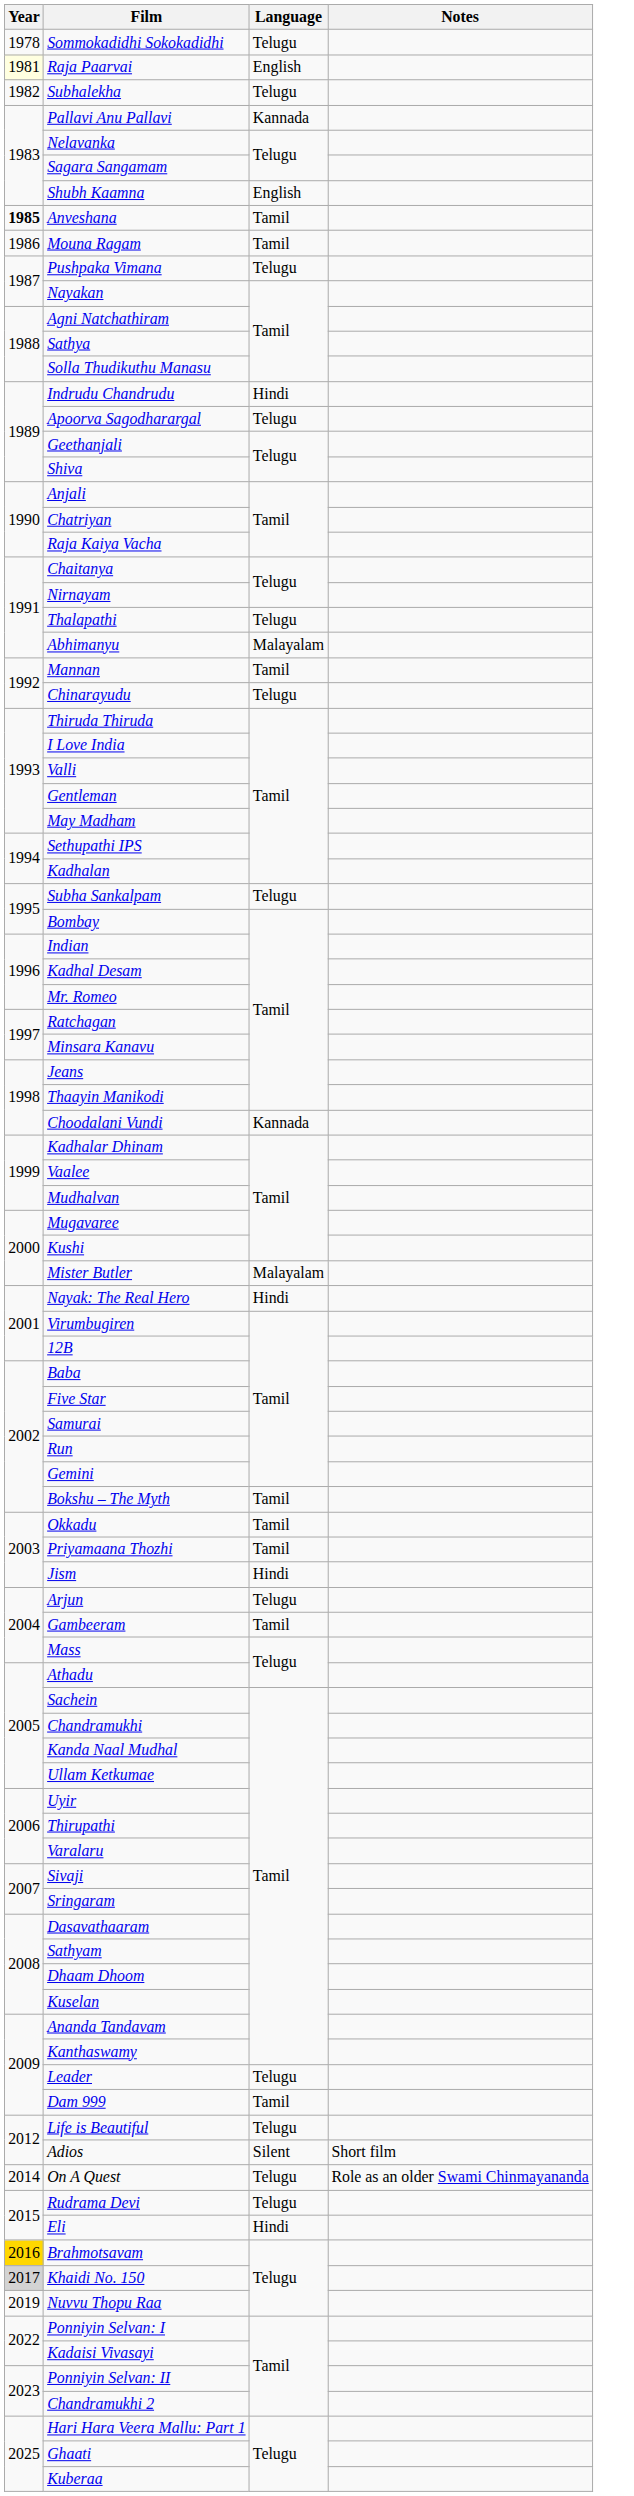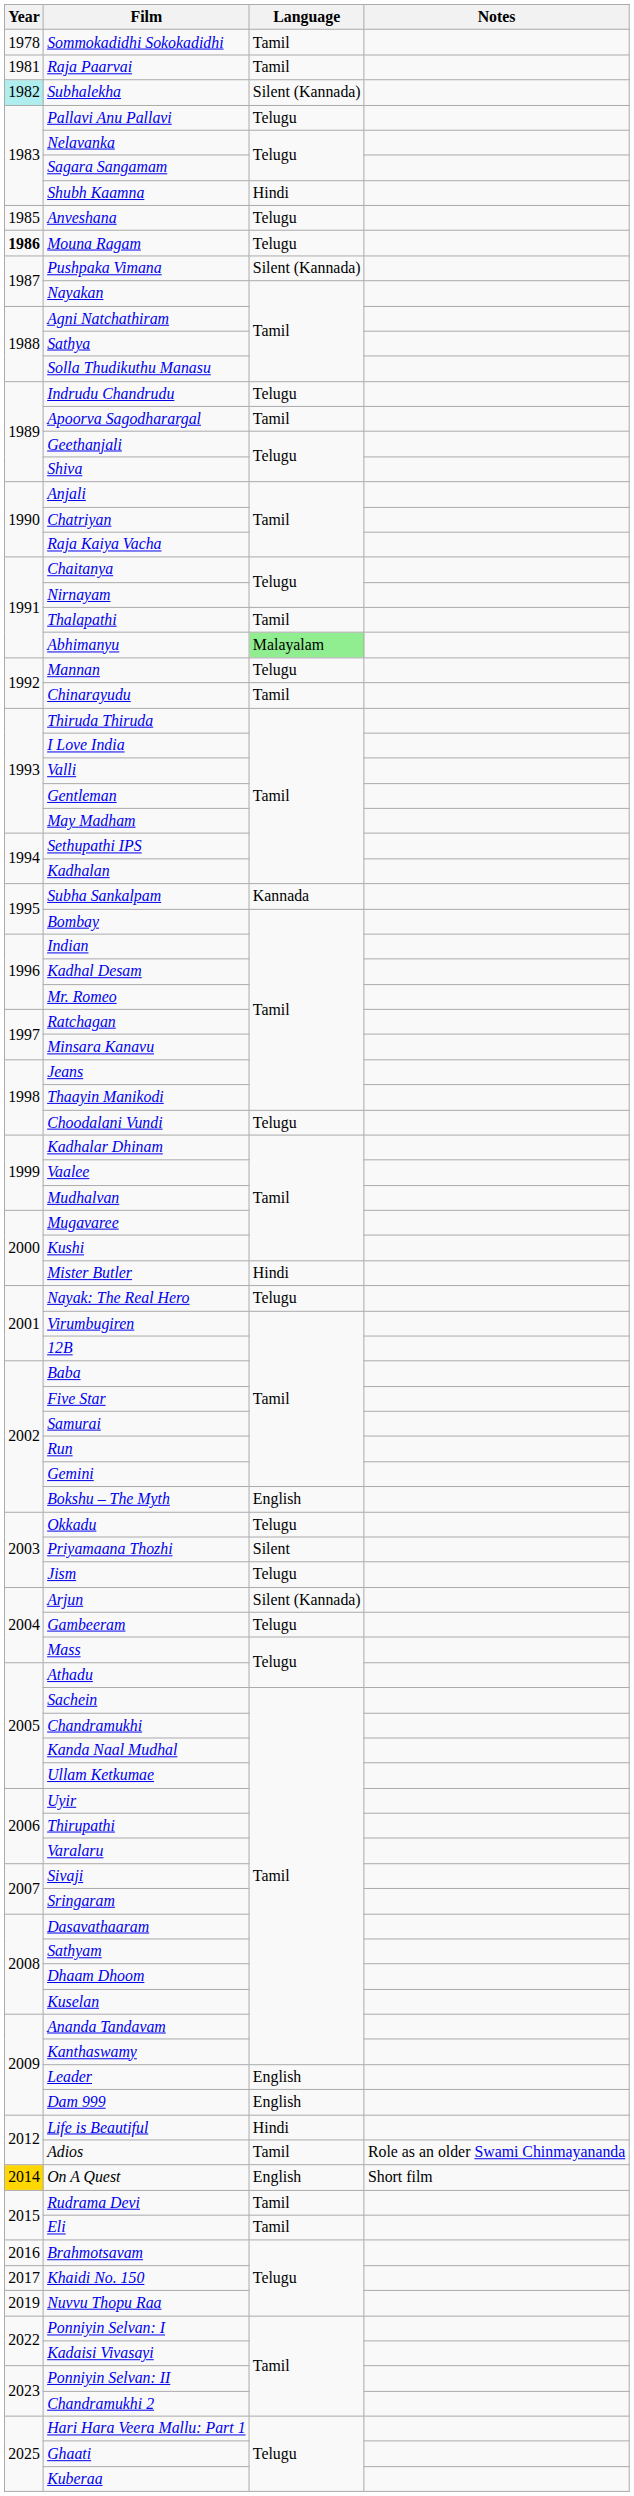Sommokadidhi Sokokadidhi | Language: Telugu -> Tamil
Raja Paarvai | Year: lightyellow background -> no background
Raja Paarvai | Language: English -> Tamil
Subhalekha | Year: no background -> paleturquoise background
Subhalekha | Language: Telugu -> Silent (Kannada)
Pallavi Anu Pallavi | Language: Kannada -> Telugu
Shubh Kaamna | Language: English -> Hindi
Anveshana | Year: bold -> normal
Anveshana | Language: Tamil -> Telugu
Mouna Ragam | Year: normal -> bold
Mouna Ragam | Language: Tamil -> Telugu
Pushpaka Vimana | Language: Telugu -> Silent (Kannada)
Indrudu Chandrudu | Language: Hindi -> Telugu
Apoorva Sagodharargal | Language: Telugu -> Tamil
Thalapathi | Language: Telugu -> Tamil
Abhimanyu | Language: no background -> lightgreen background
Mannan | Language: Tamil -> Telugu
Chinarayudu | Language: Telugu -> Tamil
Subha Sankalpam | Language: Telugu -> Kannada
Choodalani Vundi | Language: Kannada -> Telugu
Mister Butler | Language: Malayalam -> Hindi
Nayak: The Real Hero | Language: Hindi -> Telugu
Bokshu – The Myth | Language: Tamil -> English
Okkadu | Language: Tamil -> Telugu
Priyamaana Thozhi | Language: Tamil -> Silent
Jism | Language: Hindi -> Telugu
Arjun | Language: Telugu -> Silent (Kannada)
Gambeeram | Language: Tamil -> Telugu
Leader | Language: Telugu -> English
Dam 999 | Language: Tamil -> English
Life is Beautiful | Language: Telugu -> Hindi
Adios | Language: Silent -> Tamil
Adios | Notes: Short film -> Role as an older Swami Chinmayananda
On A Quest | Year: no background -> gold background
On A Quest | Language: Telugu -> English
On A Quest | Notes: Role as an older Swami Chinmayananda -> Short film
Rudrama Devi | Language: Telugu -> Tamil
Eli | Language: Hindi -> Tamil
Brahmotsavam | Year: gold background -> no background
Khaidi No. 150 | Year: lightgrey background -> no background
